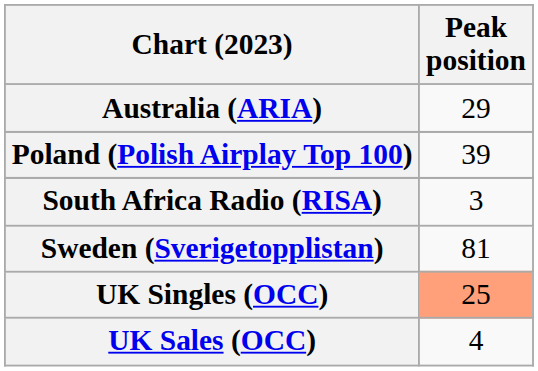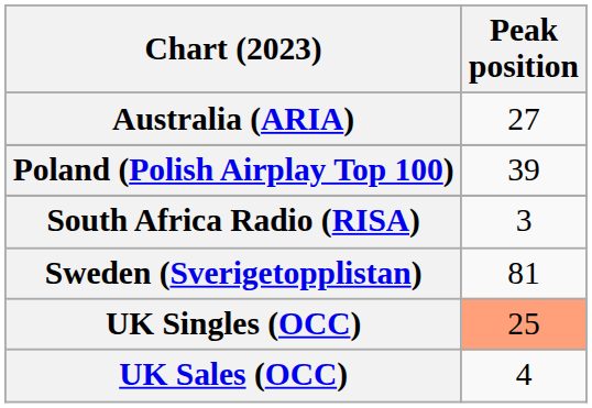Australia (ARIA) | Peak position: 29 -> 27
